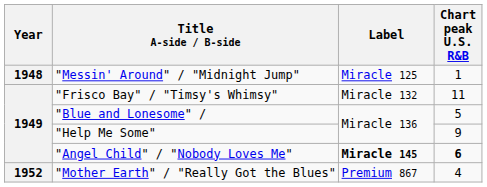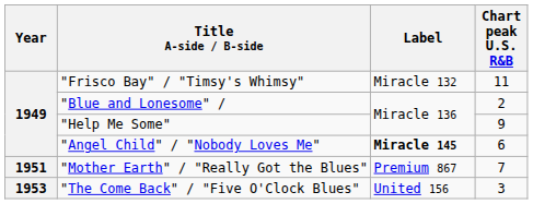- row: 1948 | "Messin' Around" / "Midnight Jump" | Miracle 125 | 1
"Blue and Lonesome" / | Chart peak U.S. R&B: 5 -> 2
"Angel Child" / "Nobody Loves Me" | Chart peak U.S. R&B: bold -> normal
"Mother Earth" / "Really Got the Blues" | Year: 1952 -> 1951
"Mother Earth" / "Really Got the Blues" | Chart peak U.S. R&B: 4 -> 7
+ row: 1953 | "The Come Back" / "Five O'Clock Blues" | United 156 | 3
